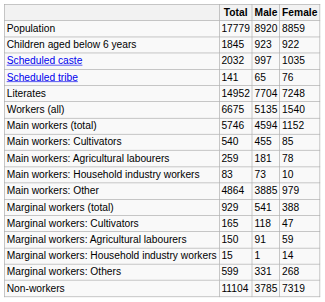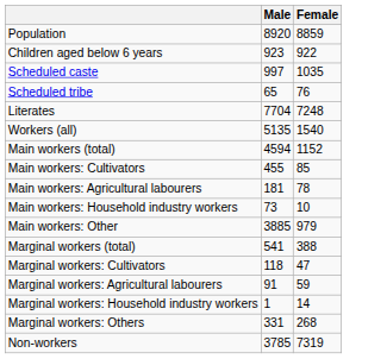- column: Total | 17779 | 1845 | 2032 | 141 | 14952 | 6675 | 5746 | 540 | 259 | 83 | 4864 | 929 | 165 | 150 | 15 | 599 | 11104
